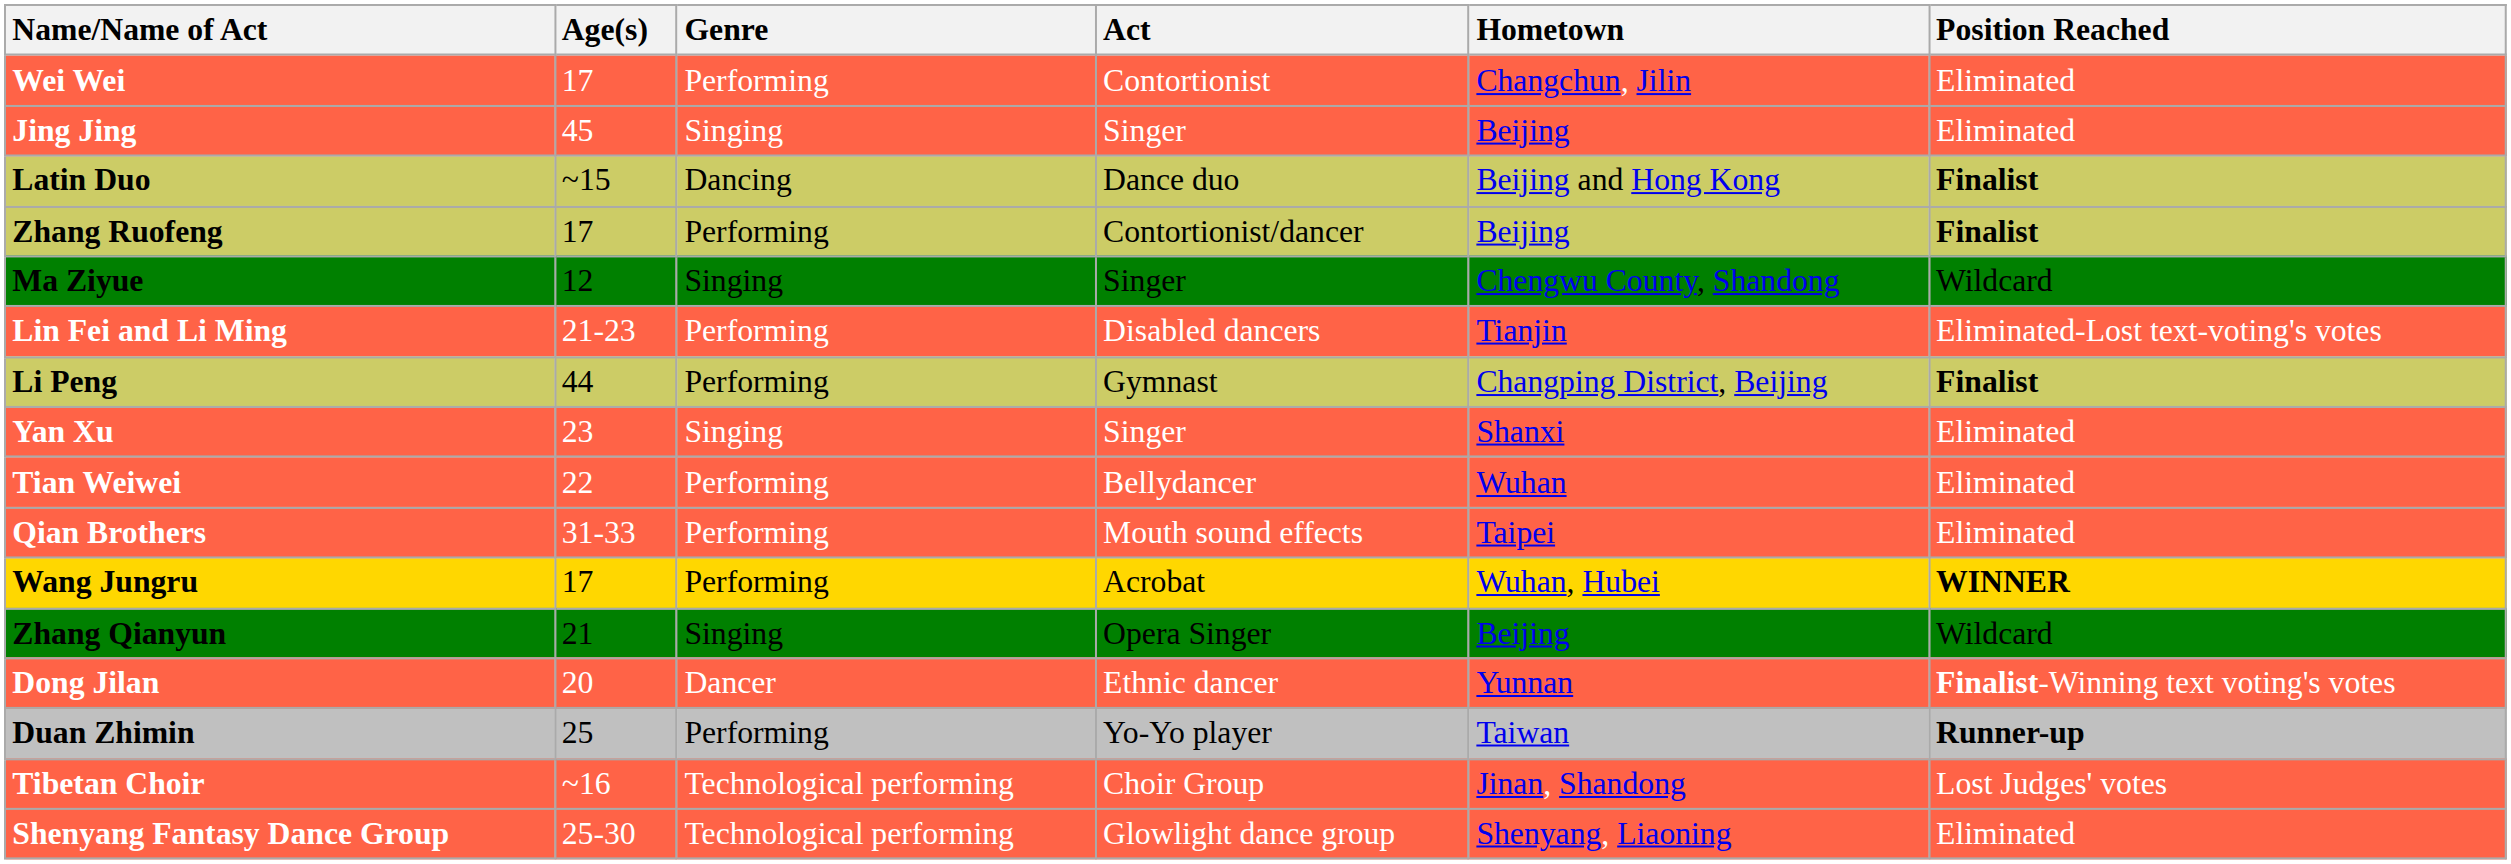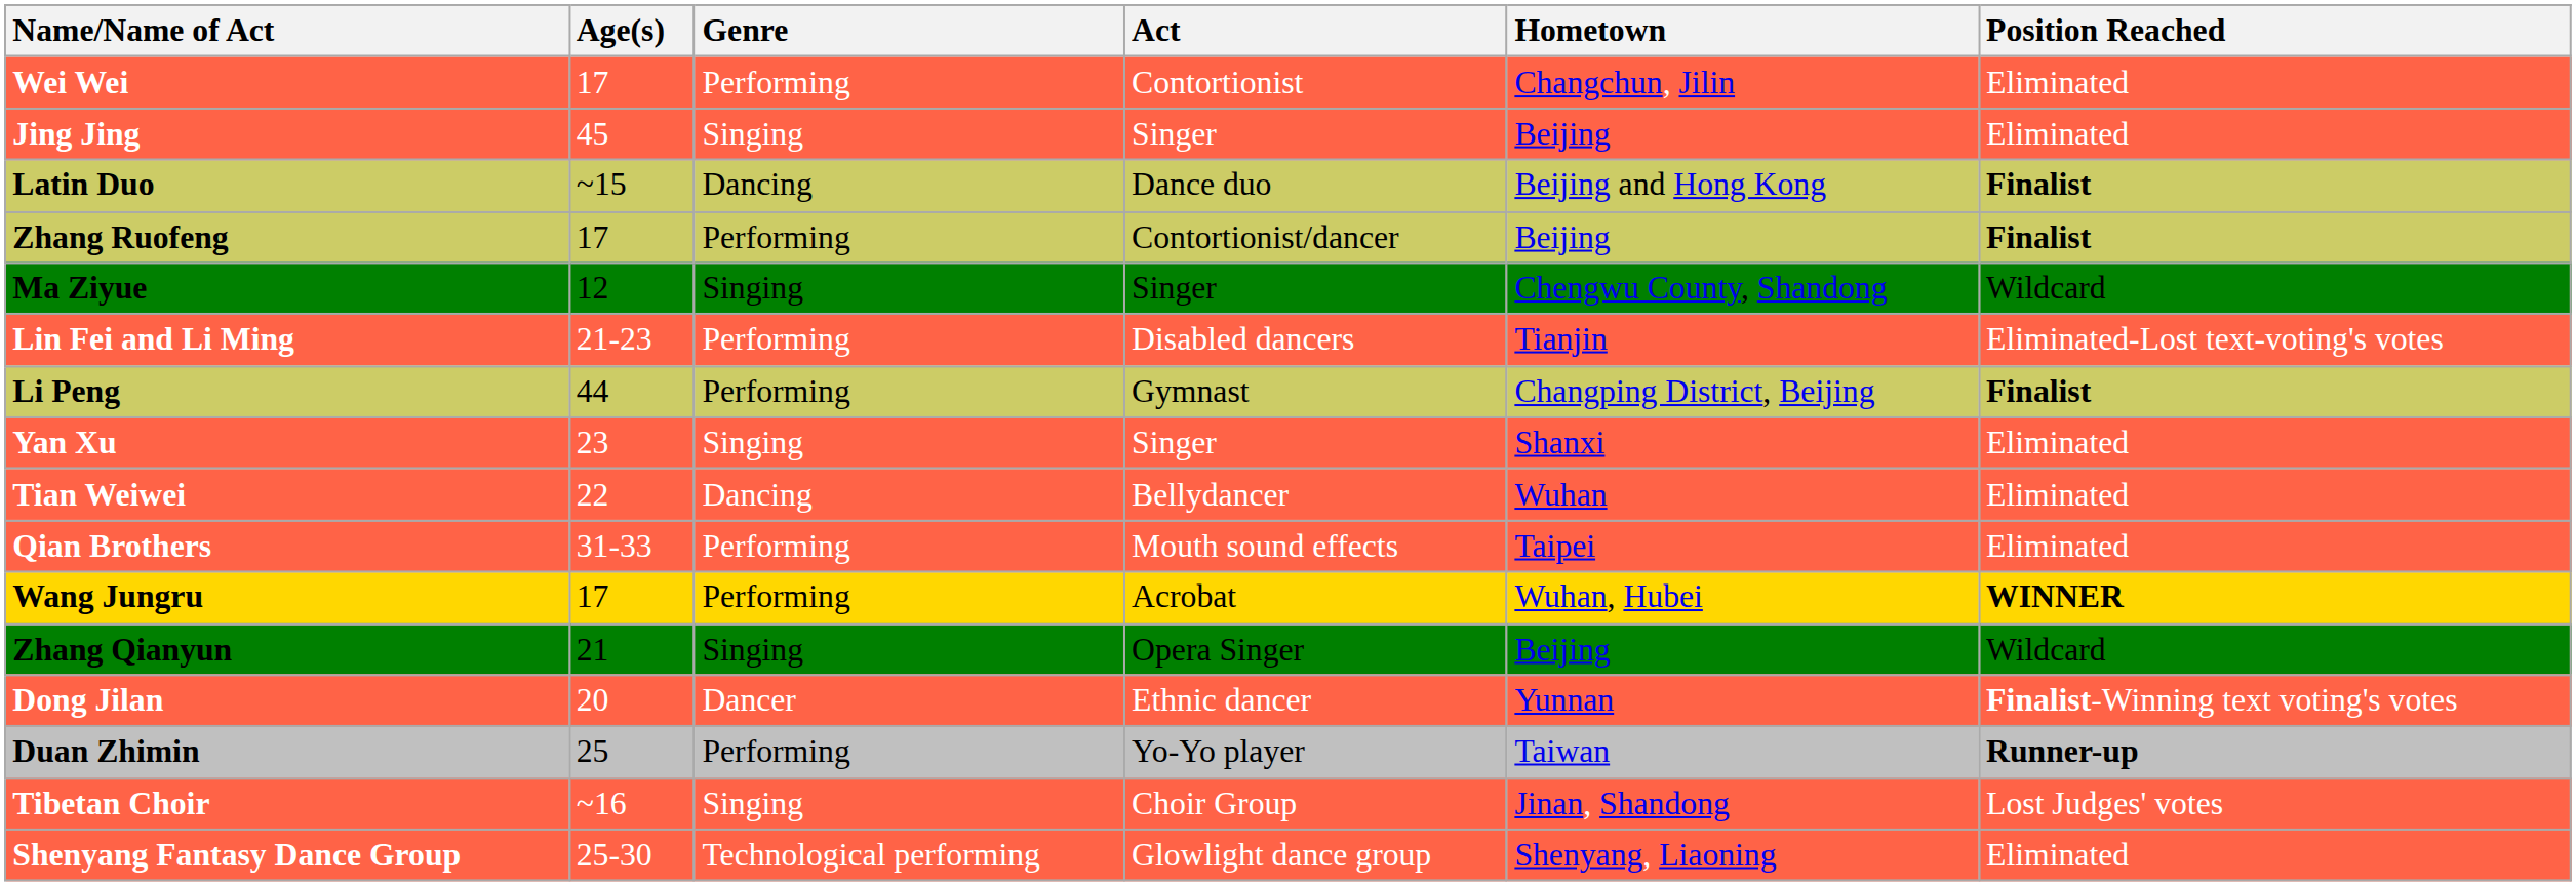Tian Weiwei | Genre: Performing -> Dancing
Tibetan Choir | Genre: Technological performing -> Singing
